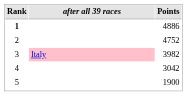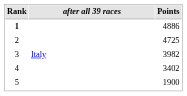2 | Points: 4752 -> 4725
3 | after all 39 races: pink background -> no background
4 | Points: 3042 -> 3402
